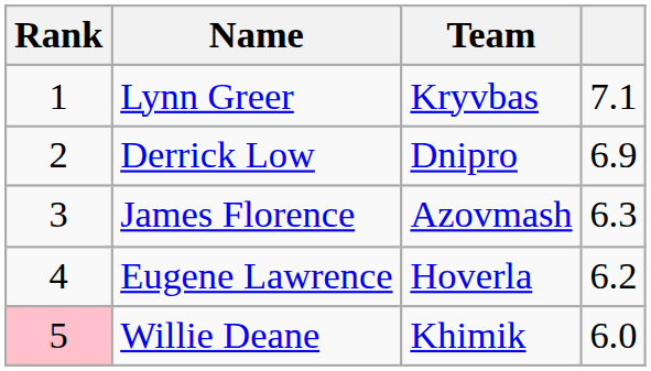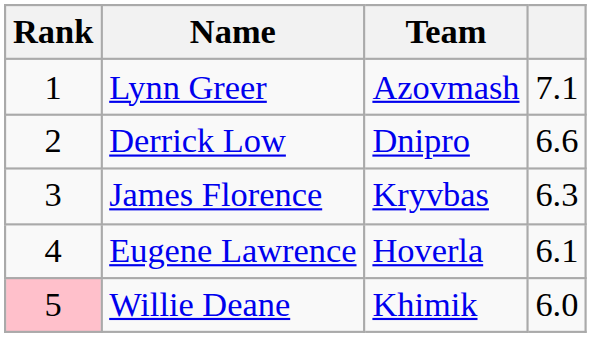Lynn Greer | Team: Kryvbas -> Azovmash
Derrick Low | column 4: 6.9 -> 6.6
James Florence | Team: Azovmash -> Kryvbas
Eugene Lawrence | column 4: 6.2 -> 6.1
